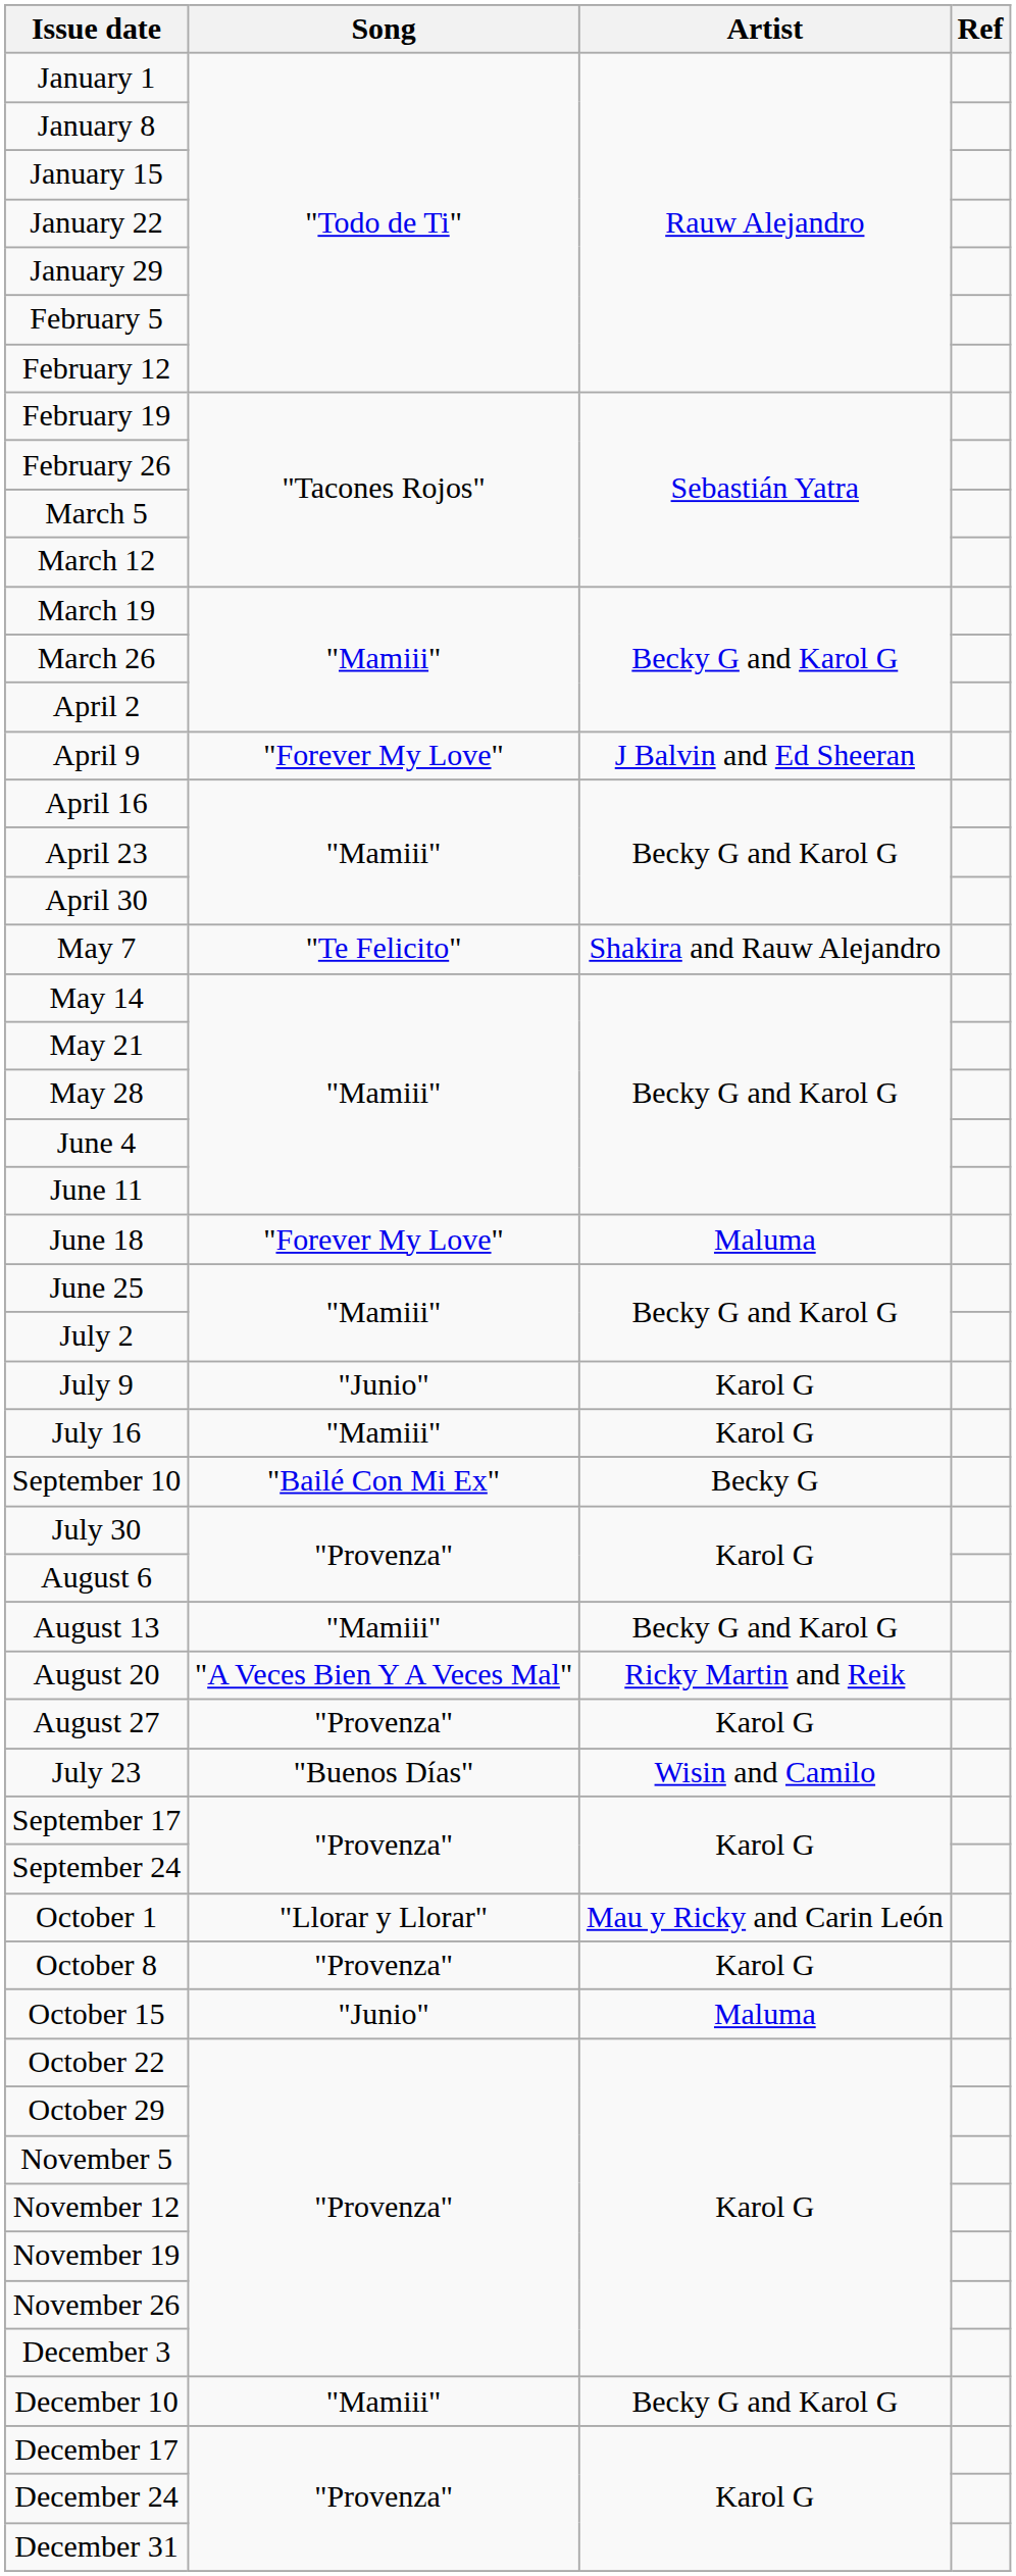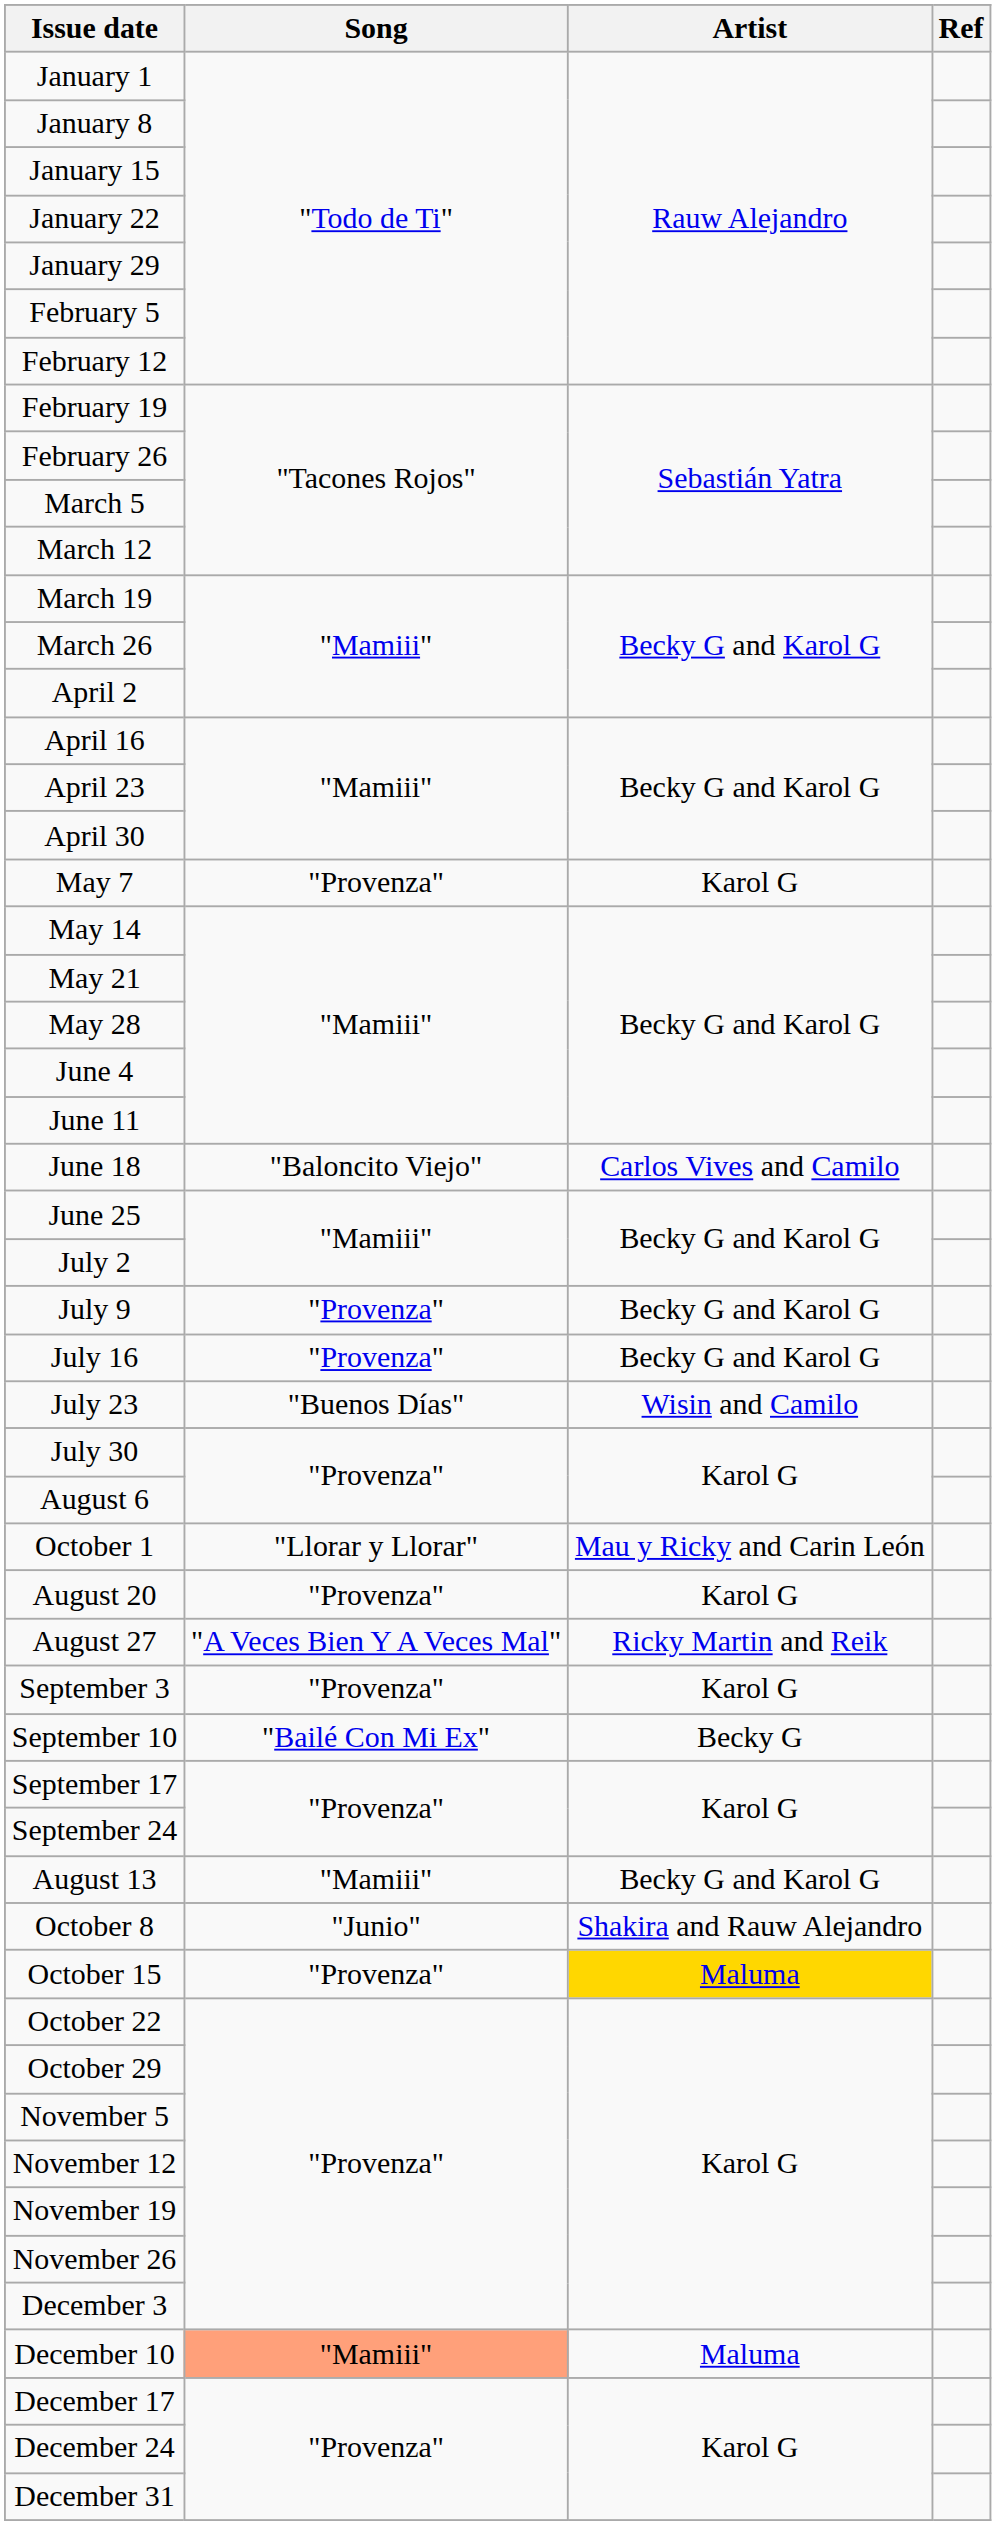- row: April 9 | "Forever My Love" | J Balvin and Ed Sheeran
May 7 | Song: "Te Felicito" -> "Provenza"
May 7 | Artist: Shakira and Rauw Alejandro -> Karol G
June 18 | Song: "Forever My Love" -> "Baloncito Viejo"
June 18 | Artist: Maluma -> Carlos Vives and Camilo
July 9 | Song: "Junio" -> "Provenza"
July 9 | Artist: Karol G -> Becky G and Karol G
July 16 | Song: "Mamiii" -> "Provenza"
July 16 | Artist: Karol G -> Becky G and Karol G
rows swapped: July 23 <-> September 10
rows swapped: August 13 <-> October 1
August 20 | Song: "A Veces Bien Y A Veces Mal" -> "Provenza"
August 20 | Artist: Ricky Martin and Reik -> Karol G
August 27 | Song: "Provenza" -> "A Veces Bien Y A Veces Mal"
August 27 | Artist: Karol G -> Ricky Martin and Reik
+ row: September 3 | "Provenza" | Karol G
October 8 | Song: "Provenza" -> "Junio"
October 8 | Artist: Karol G -> Shakira and Rauw Alejandro
October 15 | Song: "Junio" -> "Provenza"
October 15 | Artist: no background -> gold background
December 10 | Song: no background -> lightsalmon background
December 10 | Artist: Becky G and Karol G -> Maluma
